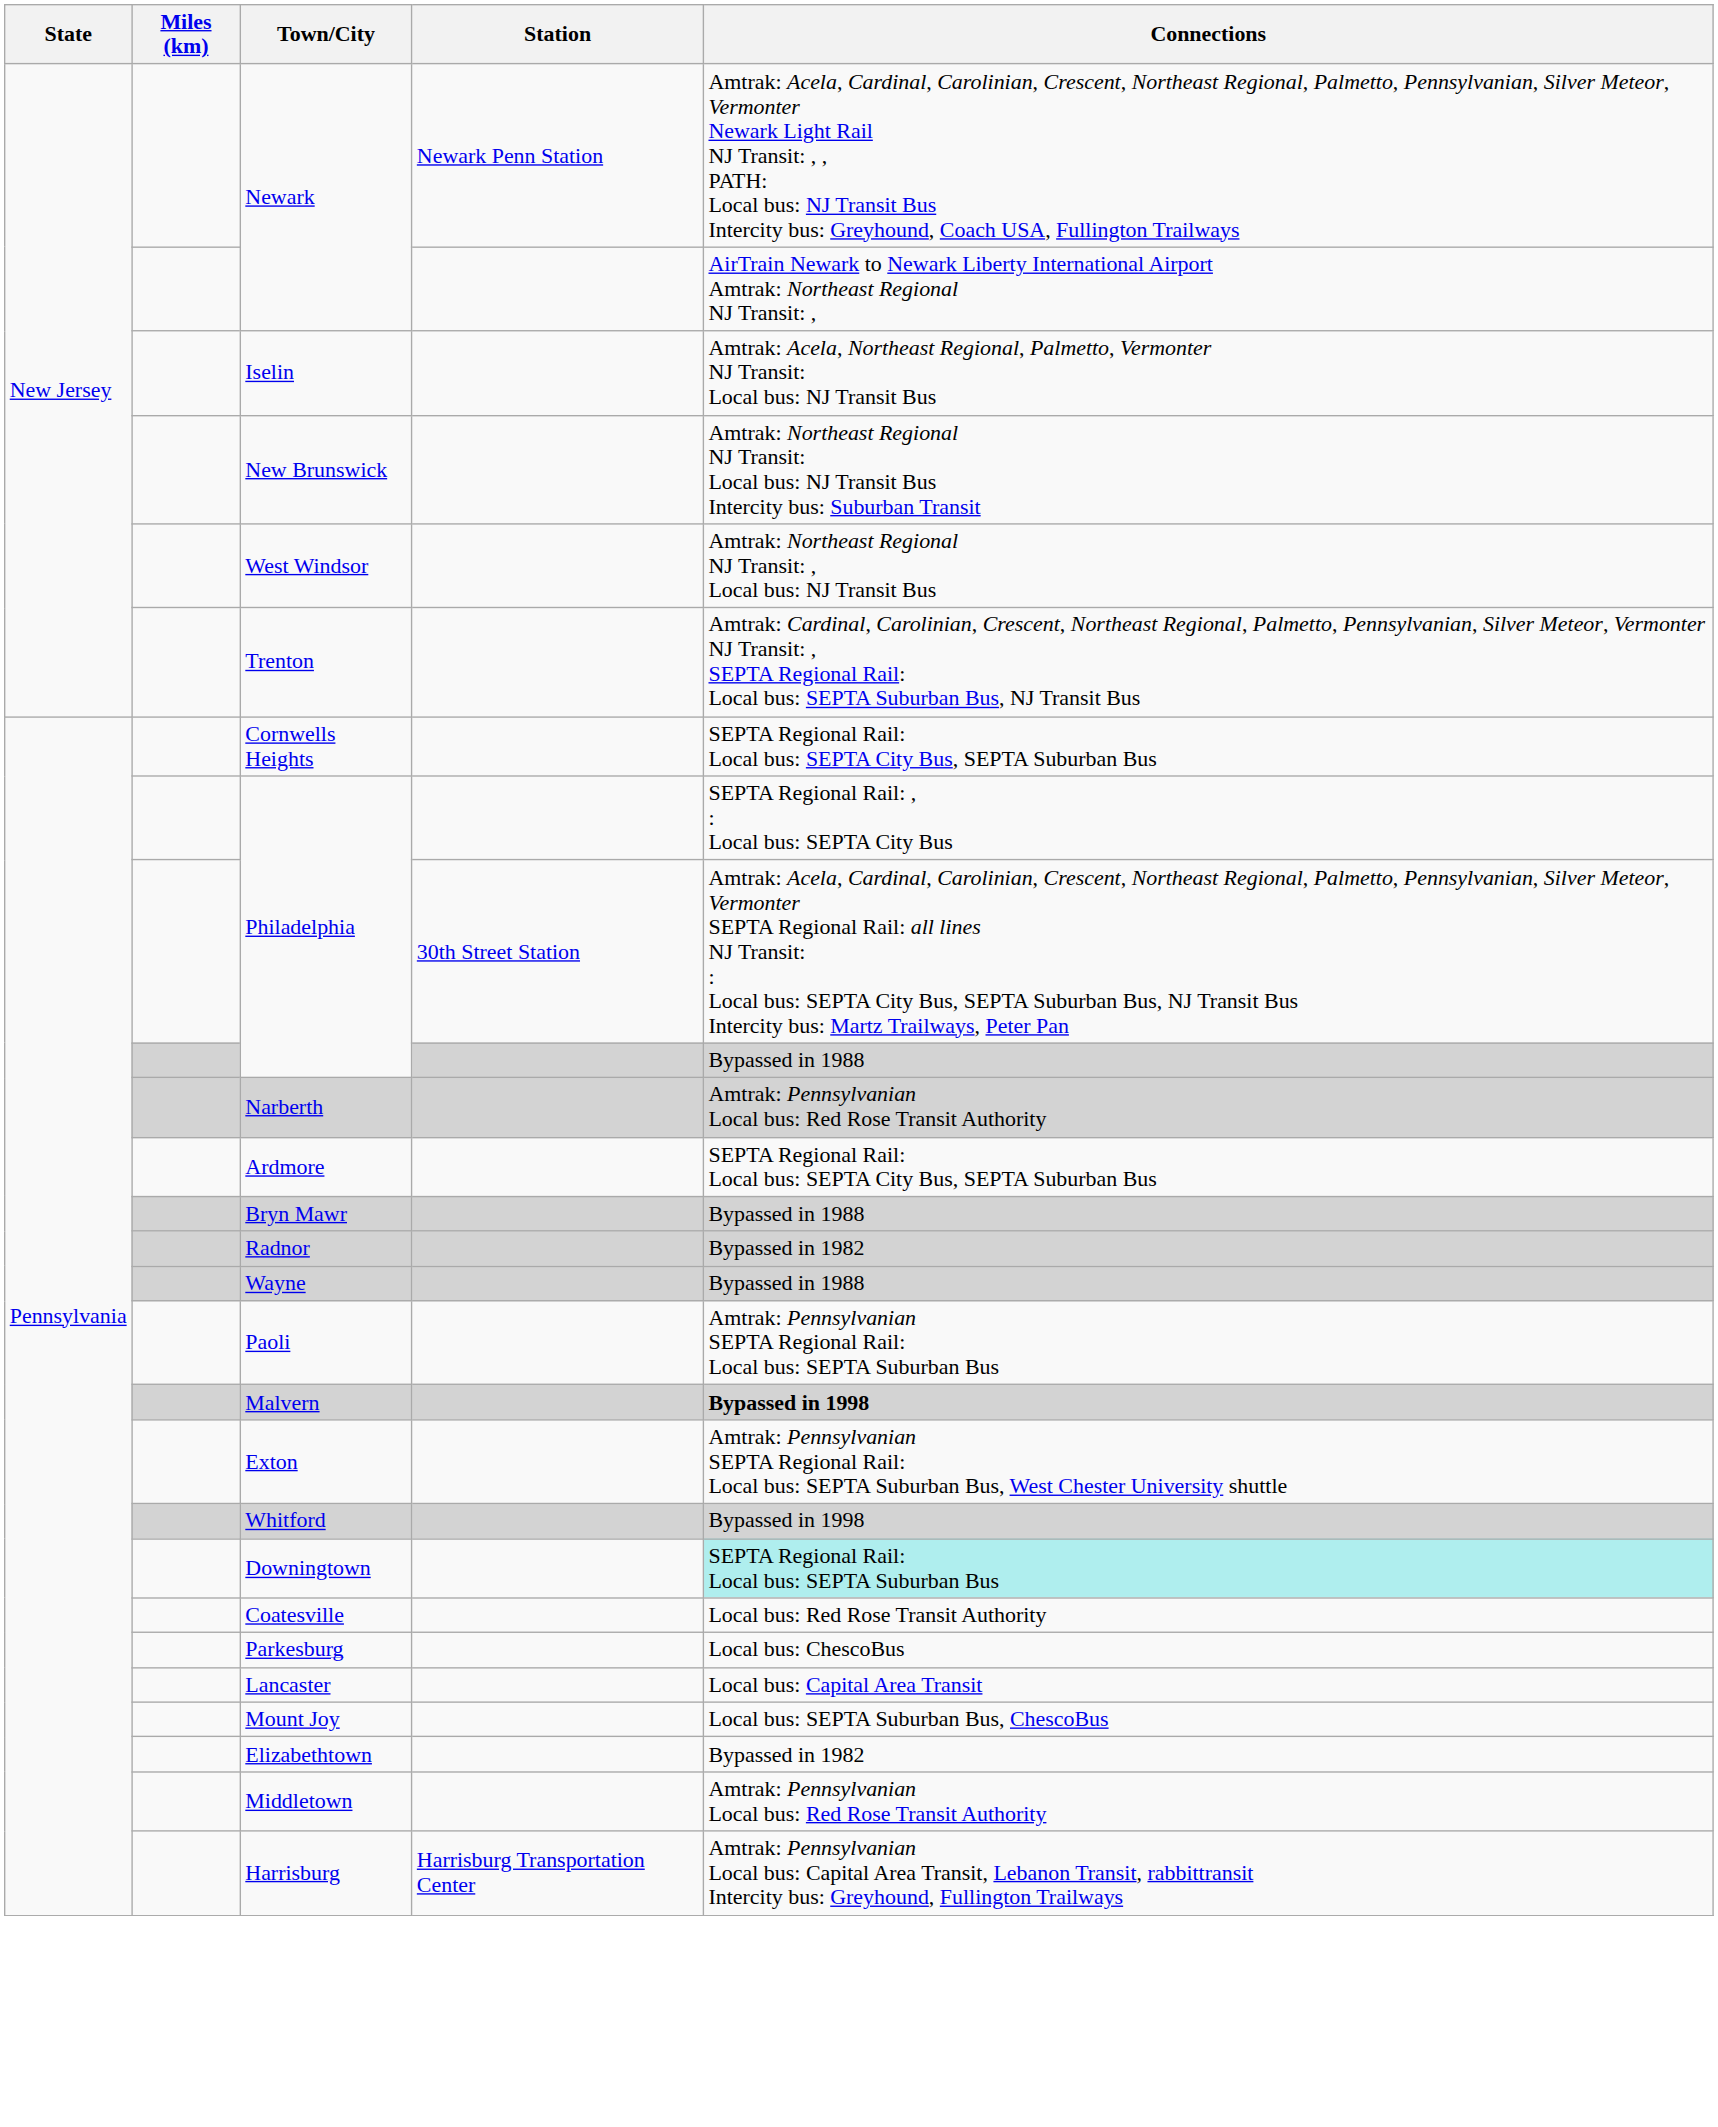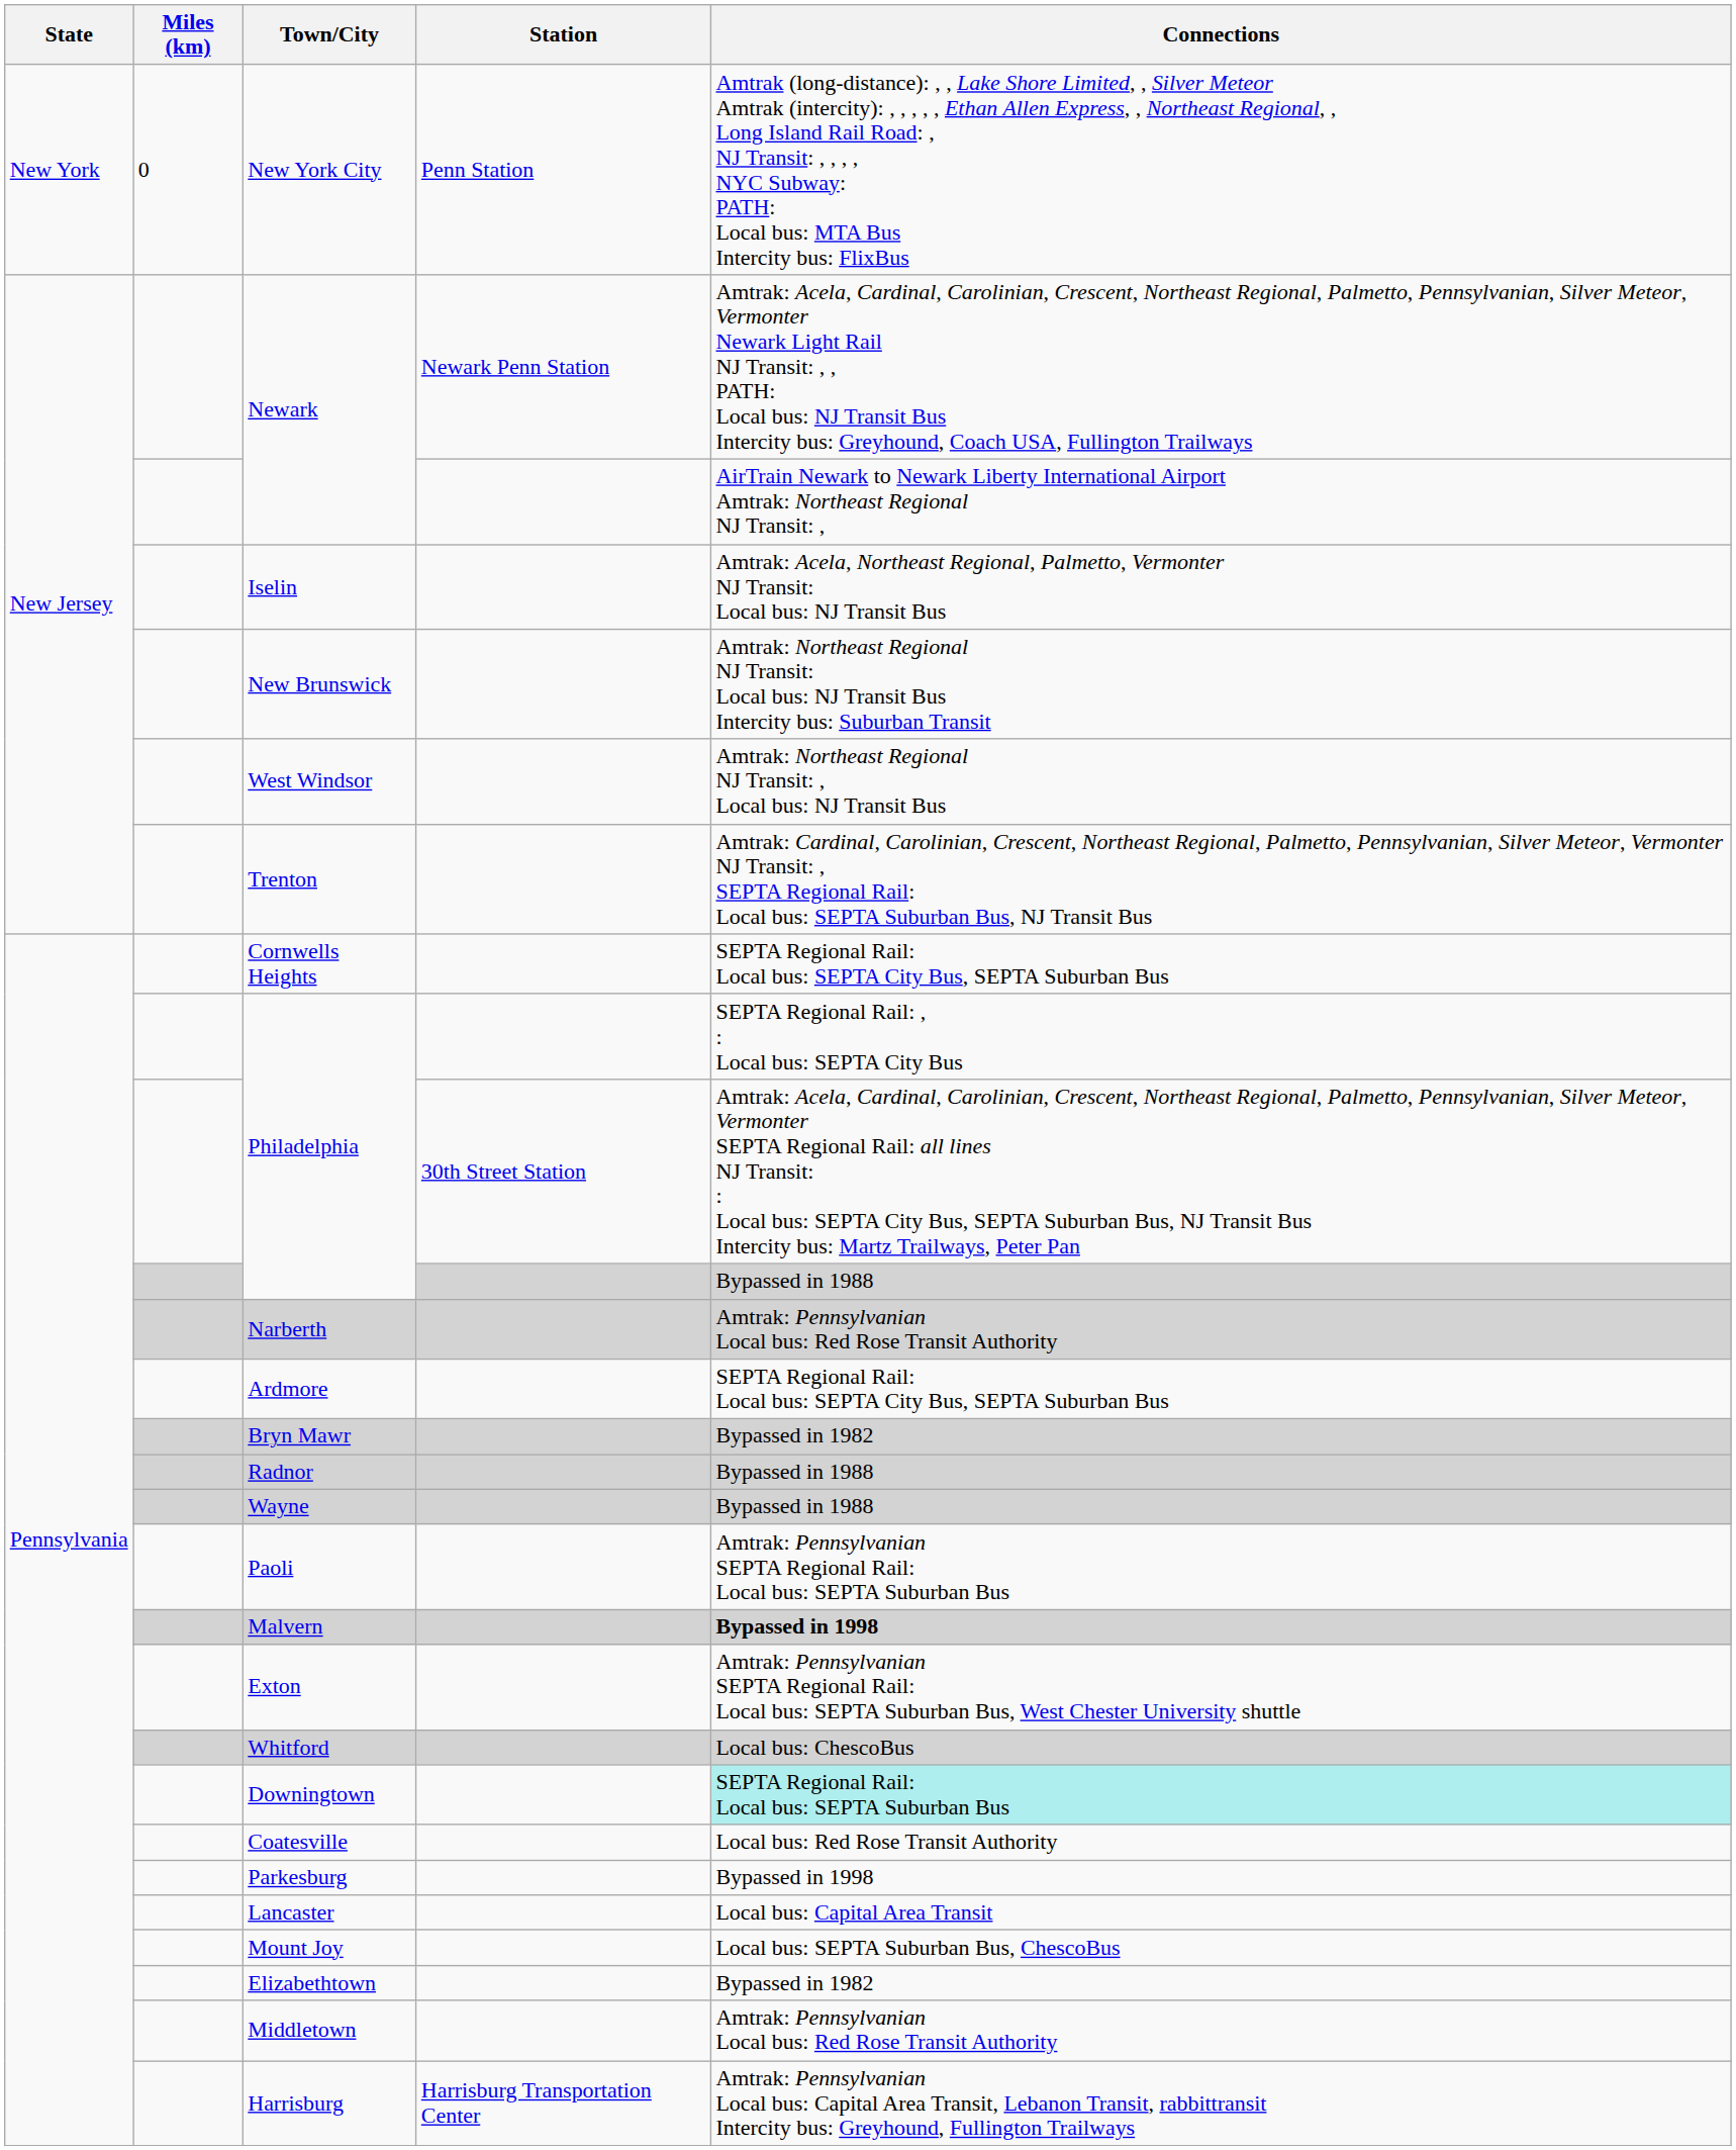+ row: New York | 0 | New York City | Penn Station | Amtrak (long-distance): , , Lake Shore Limited, , Silver Meteor Amtrak (intercity): , , , , , Ethan Allen Express, , Northeast Regional, , Long Island Rail Road: , NJ Transit: , , , , NYC Subway: PATH: Local bus: MTA Bus Intercity bus: FlixBus
Bryn Mawr | Connections: Bypassed in 1988 -> Bypassed in 1982
Radnor | Connections: Bypassed in 1982 -> Bypassed in 1988
Whitford | Connections: Bypassed in 1998 -> Local bus: ChescoBus
Parkesburg | Connections: Local bus: ChescoBus -> Bypassed in 1998
